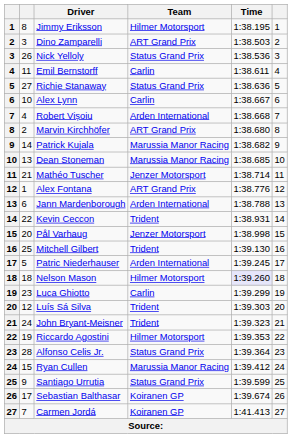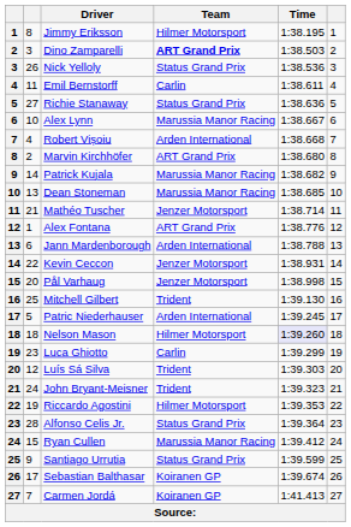Dino Zamparelli | Team: normal -> bold
Alex Lynn | Team: Carlin -> Marussia Manor Racing
Kevin Ceccon | Team: Trident -> Jenzer Motorsport
